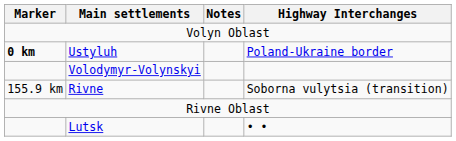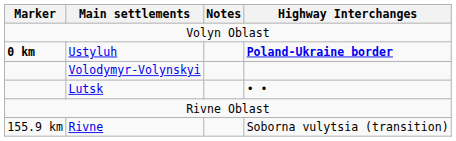Ustyluh | Highway Interchanges: normal -> bold
rows swapped: Lutsk <-> Rivne
